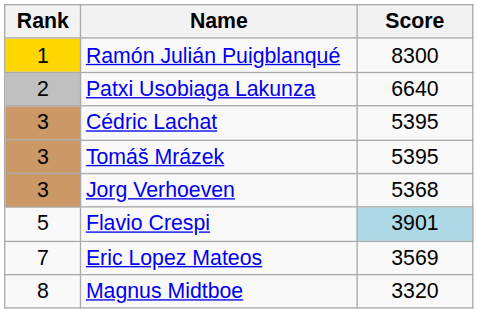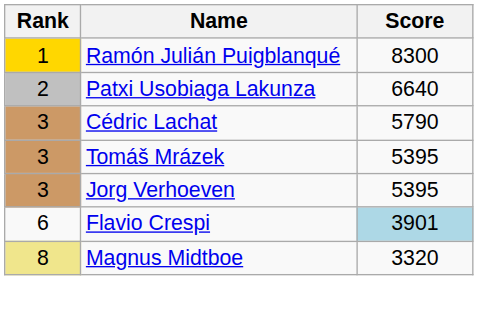Cédric Lachat | Score: 5395 -> 5790
Jorg Verhoeven | Score: 5368 -> 5395
Flavio Crespi | Rank: 5 -> 6
- row: 7 | Eric Lopez Mateos | 3569
Magnus Midtboe | Rank: no background -> khaki background
